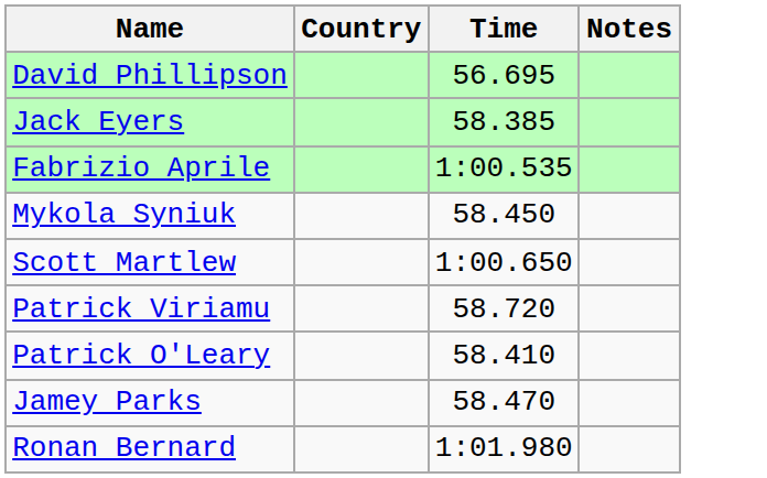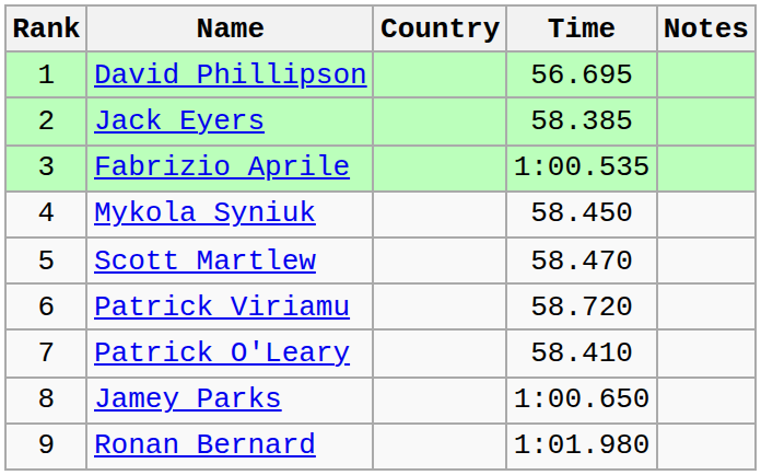+ column: Rank | 1 | 2 | 3 | 4 | 5 | 6 | 7 | 8 | 9
Scott Martlew | Time: 1:00.650 -> 58.470
Jamey Parks | Time: 58.470 -> 1:00.650
